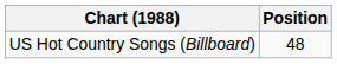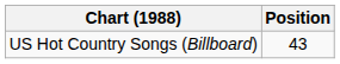US Hot Country Songs (Billboard) | Position: 48 -> 43
